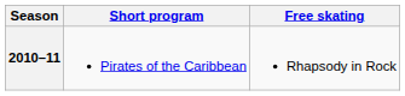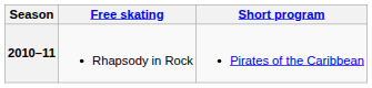columns swapped: Short program <-> Free skating
